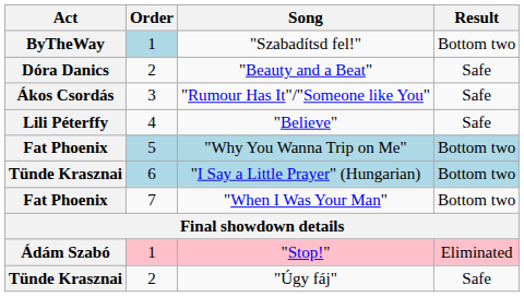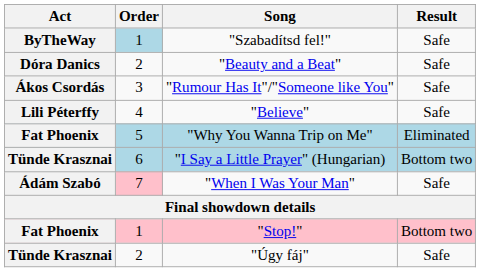"Szabadítsd fel!" | Result: Bottom two -> Safe
"Why You Wanna Trip on Me" | Result: Bottom two -> Eliminated
"When I Was Your Man" | Act: Fat Phoenix -> Ádám Szabó
"When I Was Your Man" | Order: no background -> pink background
"When I Was Your Man" | Result: Bottom two -> Safe
"Stop!" | Act: Ádám Szabó -> Fat Phoenix
"Stop!" | Result: Eliminated -> Bottom two
